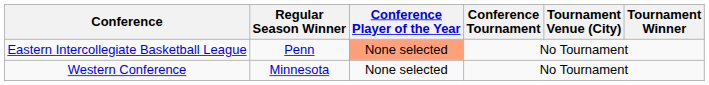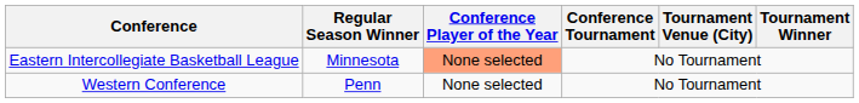Eastern Intercollegiate Basketball League | Regular Season Winner: Penn -> Minnesota
Western Conference | Regular Season Winner: Minnesota -> Penn
